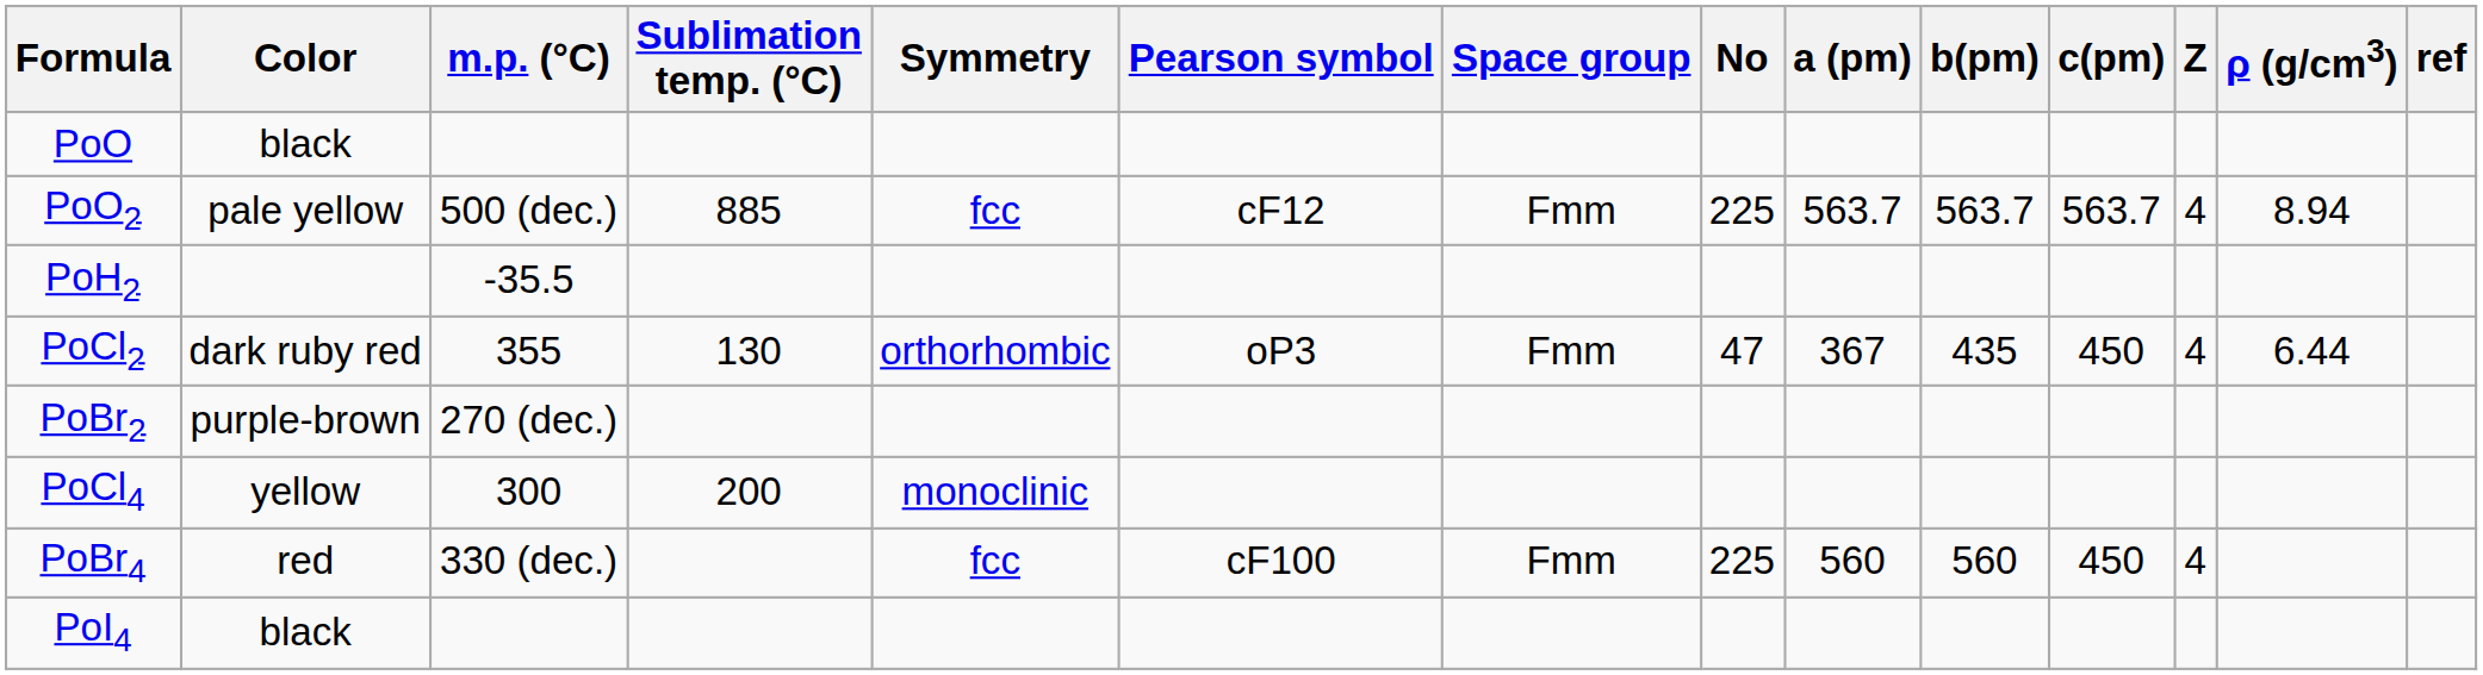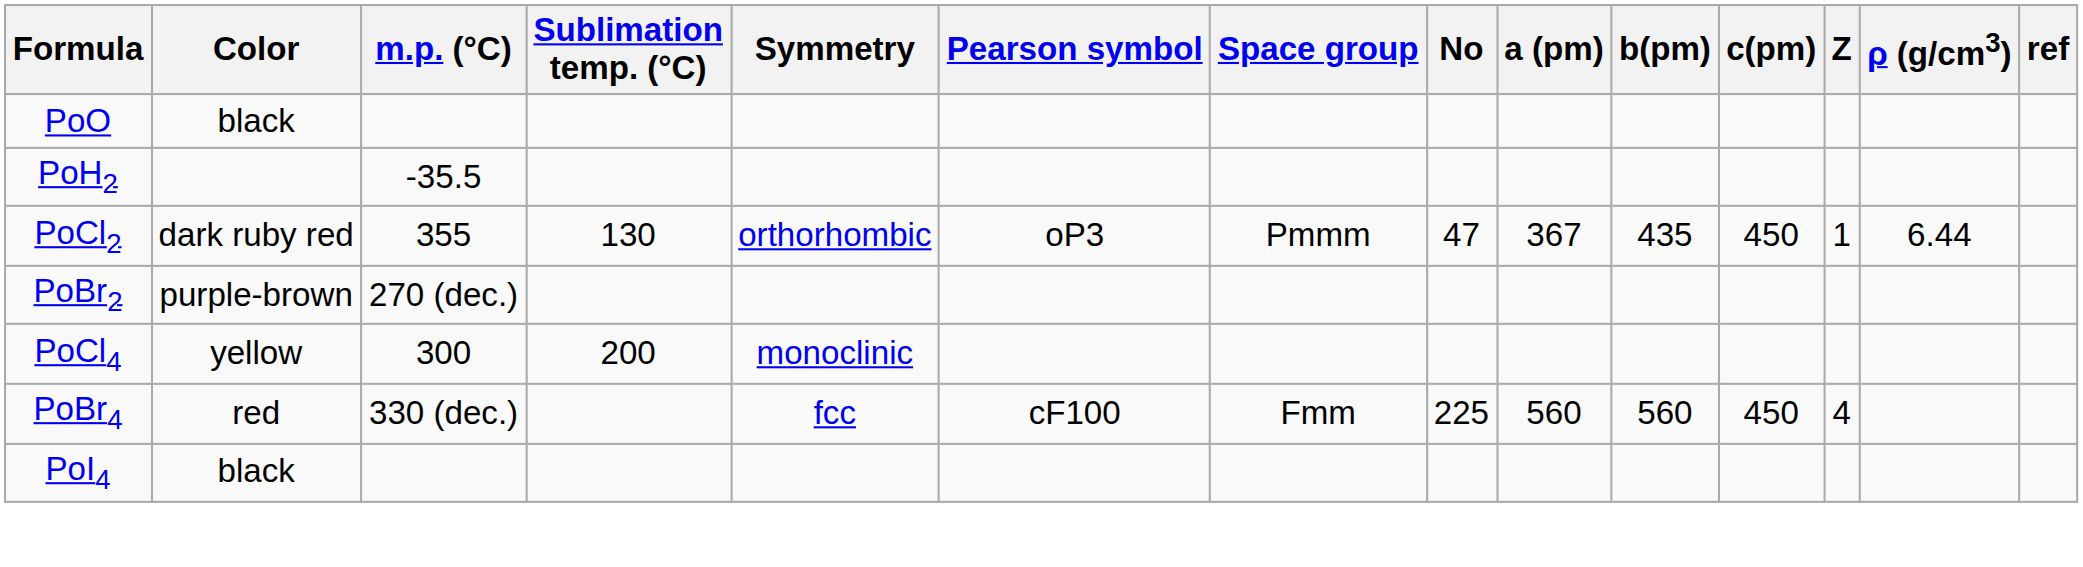- row: PoO2 | pale yellow | 500 (dec.) | 885 | fcc | cF12 | Fmm | 225 | 563.7 | 563.7 | 563.7 | 4 | 8.94
PoCl2 | Space group: Fmm -> Pmmm
PoCl2 | Z: 4 -> 1
